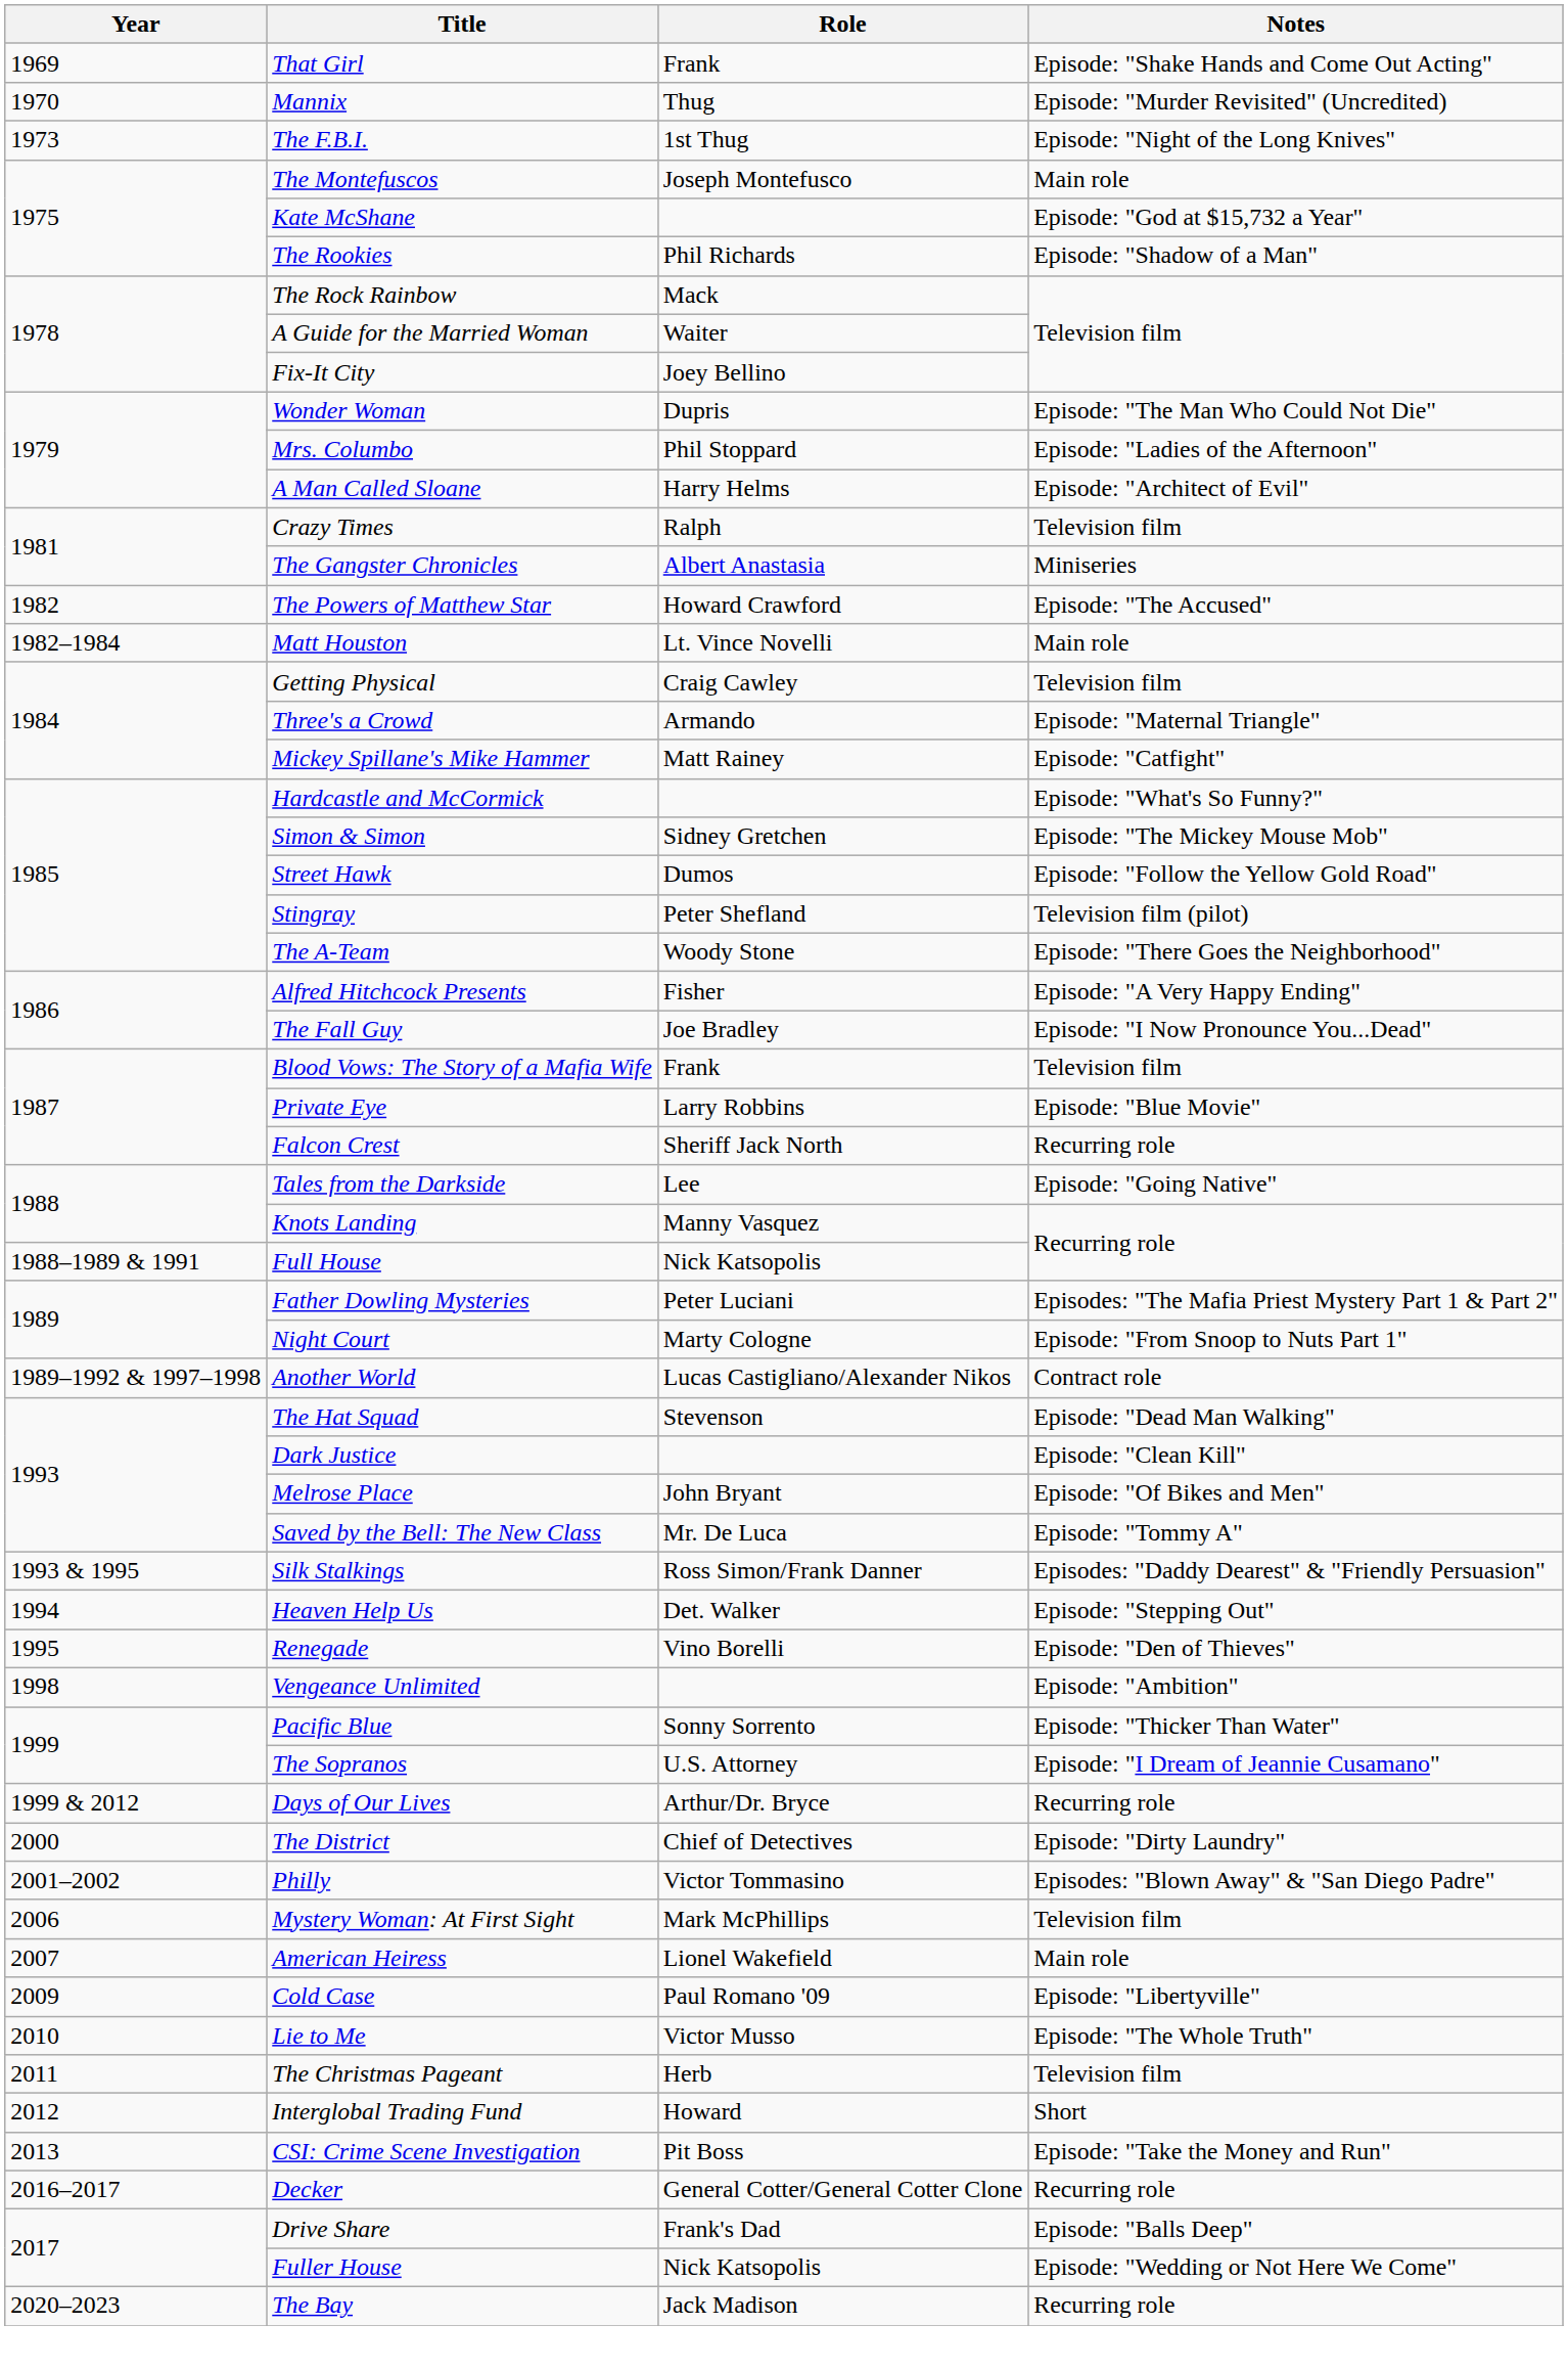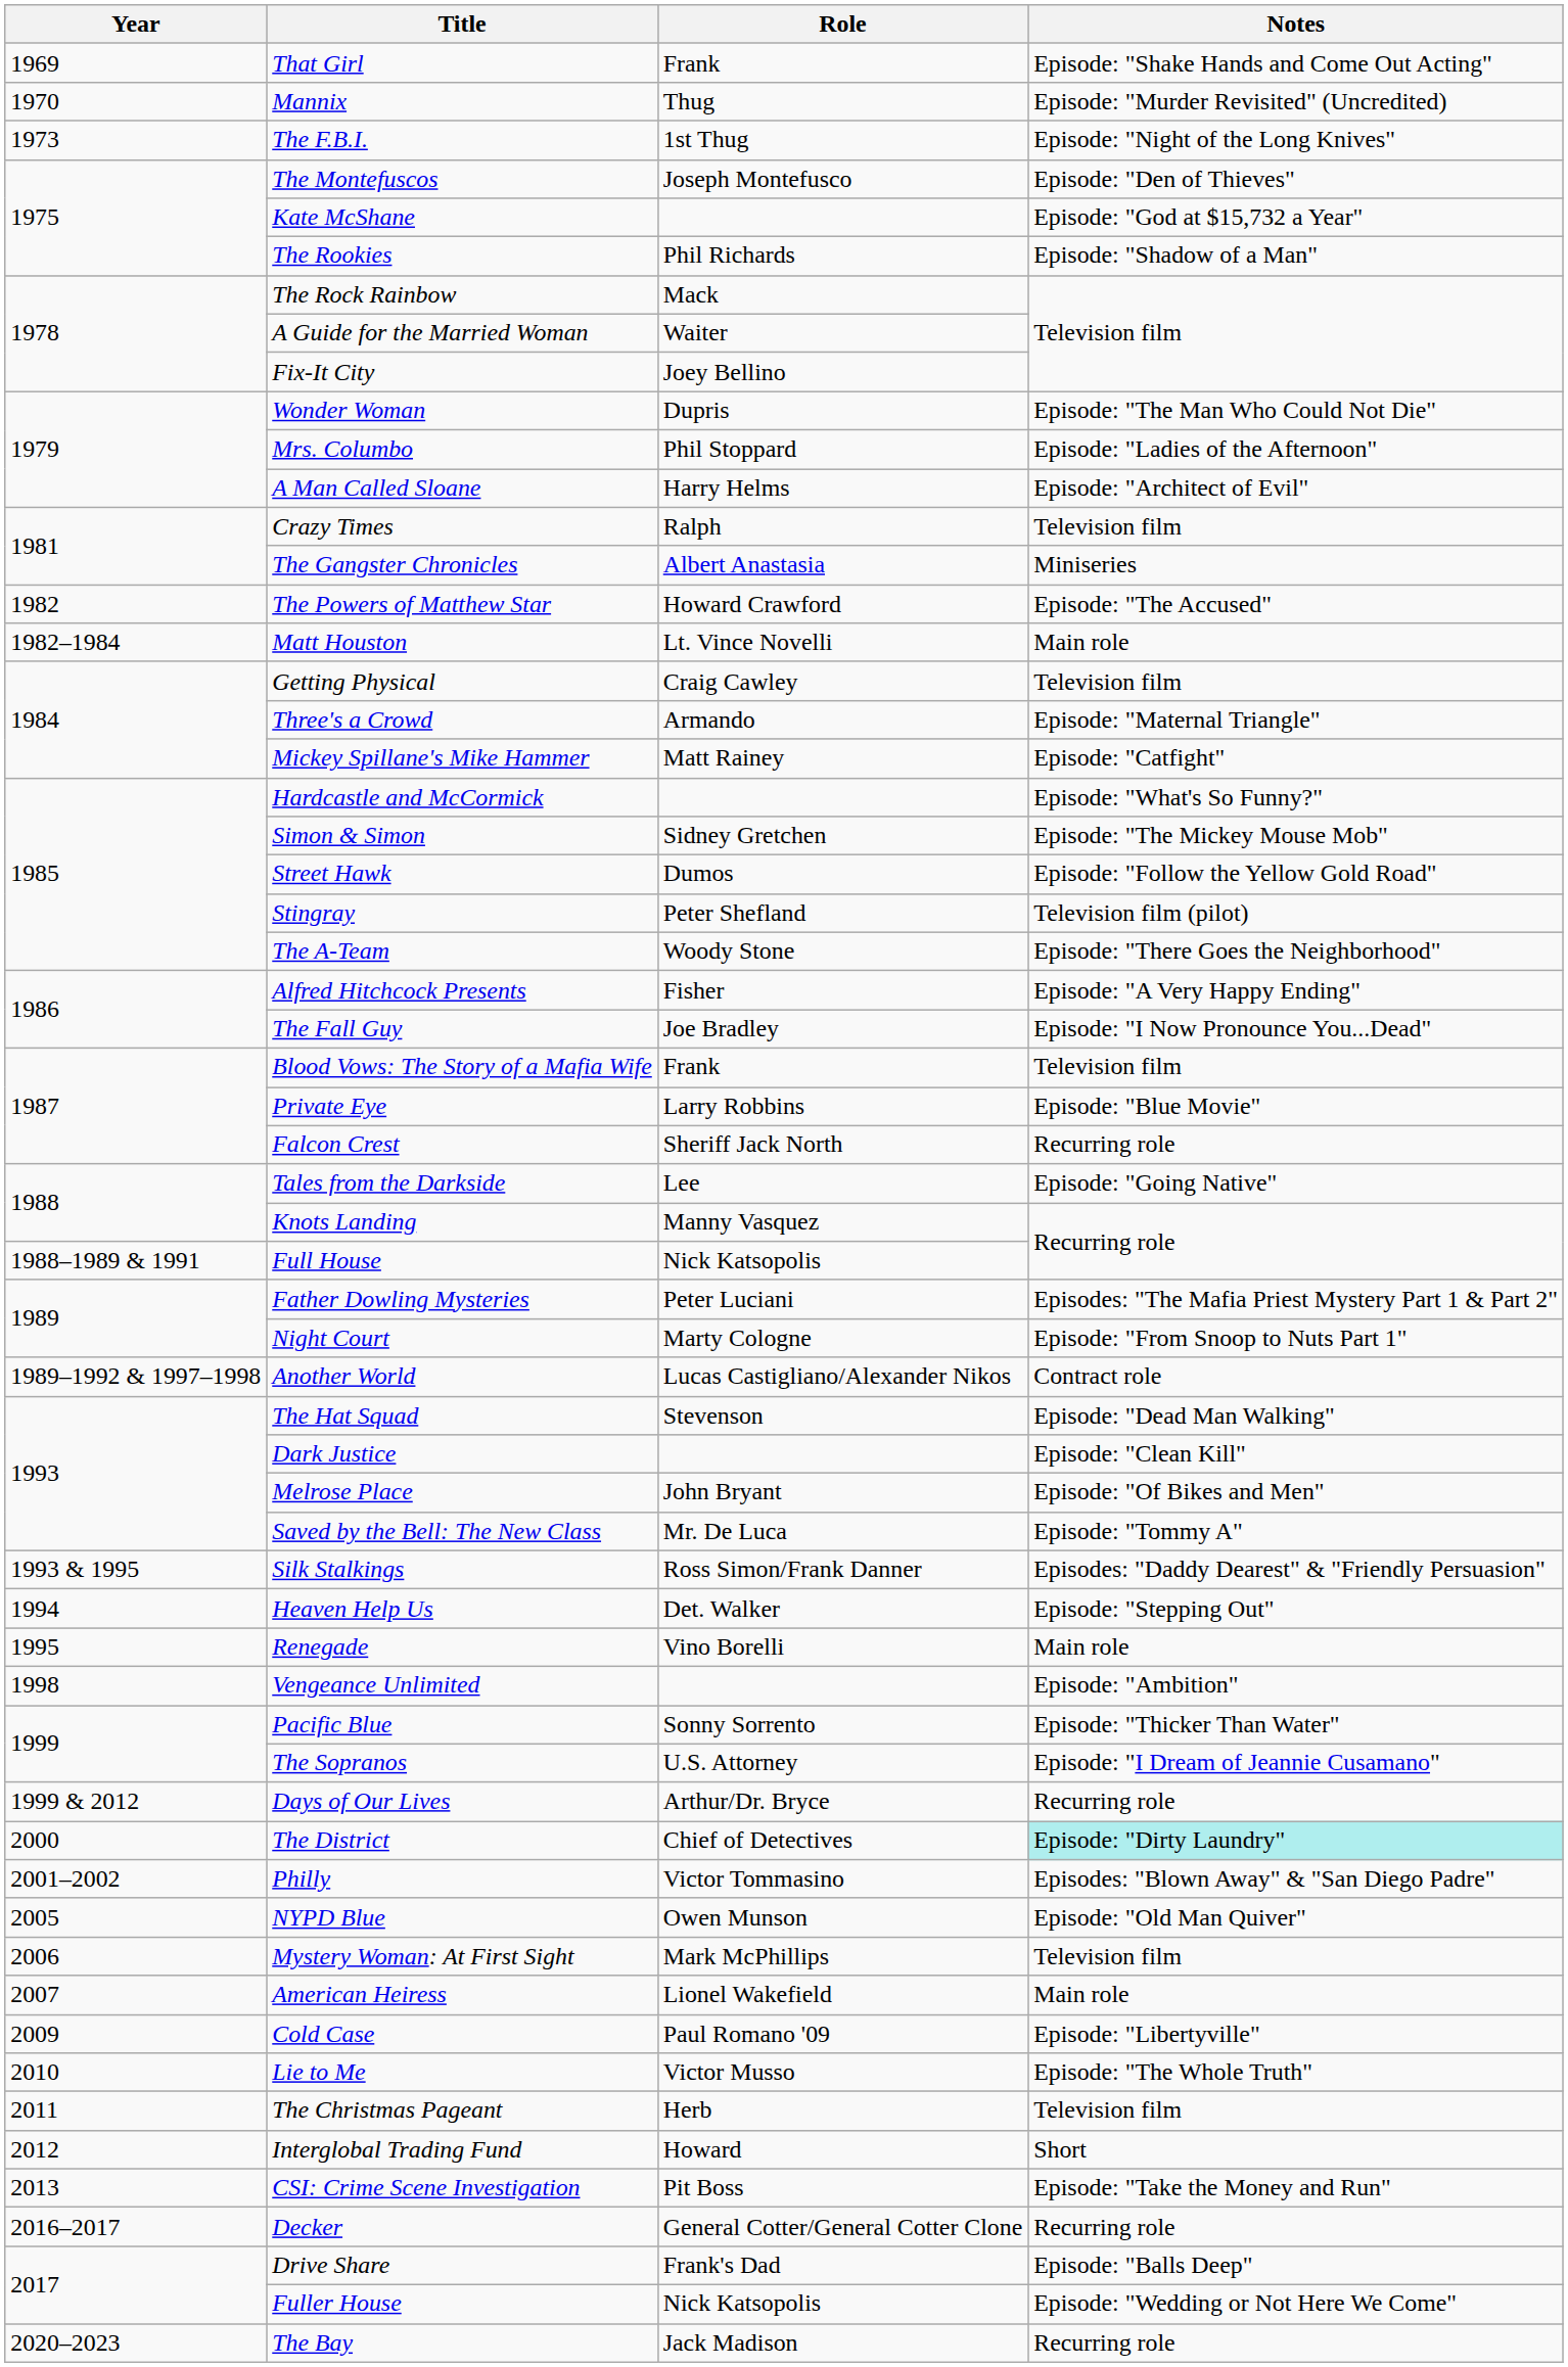The Montefuscos | Notes: Main role -> Episode: "Den of Thieves"
Renegade | Notes: Episode: "Den of Thieves" -> Main role
The District | Notes: no background -> paleturquoise background
+ row: 2005 | NYPD Blue | Owen Munson | Episode: "Old Man Quiver"
